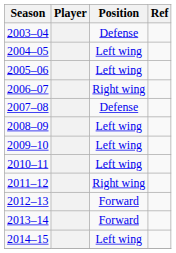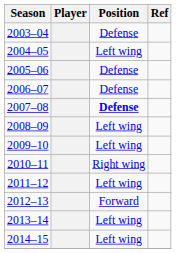2005–06 | Position: Left wing -> Defense
2006–07 | Position: Right wing -> Defense
2007–08 | Position: normal -> bold
2010–11 | Position: Left wing -> Right wing
2011–12 | Position: Right wing -> Left wing
2013–14 | Position: Forward -> Left wing
